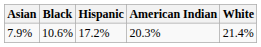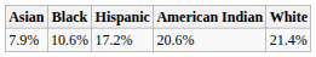7.9% | American Indian: 20.3% -> 20.6%
